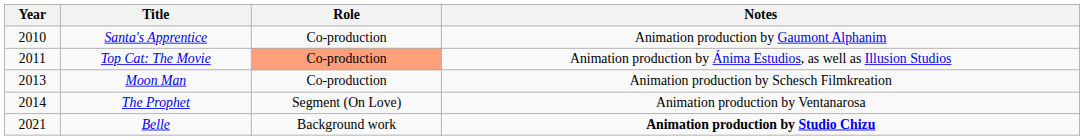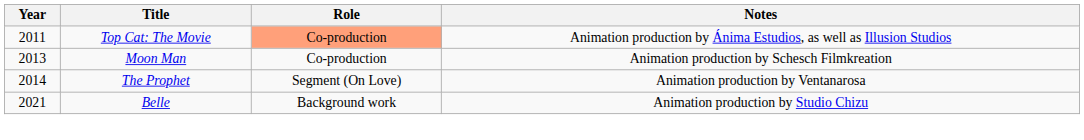- row: 2010 | Santa's Apprentice | Co-production | Animation production by Gaumont Alphanim
Belle | Notes: bold -> normal
